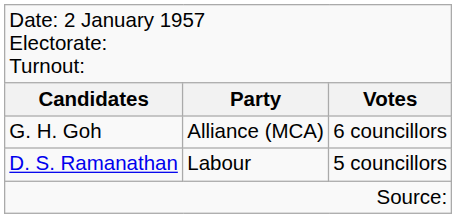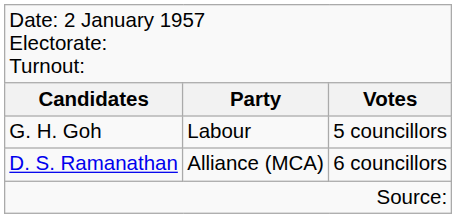G. H. Goh | column 2: Alliance (MCA) -> Labour
G. H. Goh | column 3: 6 councillors -> 5 councillors
D. S. Ramanathan | column 2: Labour -> Alliance (MCA)
D. S. Ramanathan | column 3: 5 councillors -> 6 councillors
